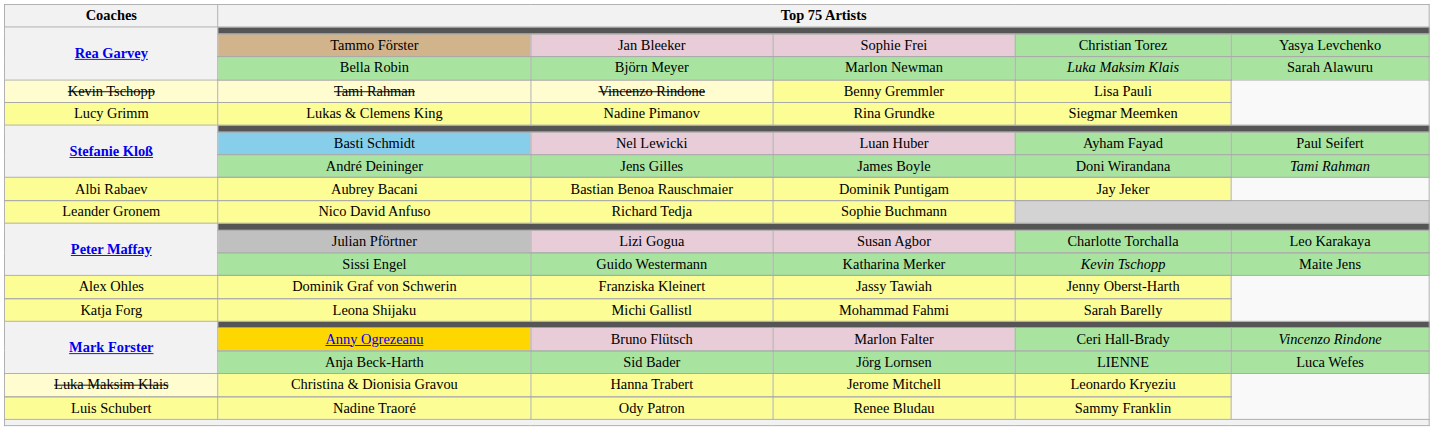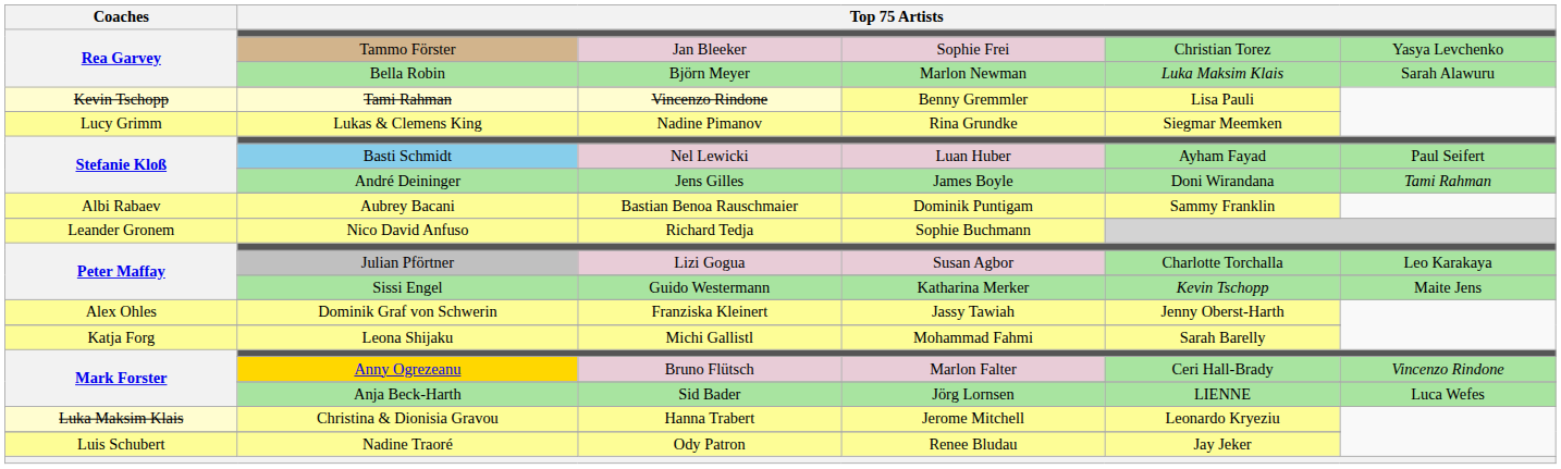Aubrey Bacani | column 5: Jay Jeker -> Sammy Franklin
Nadine Traoré | column 5: Sammy Franklin -> Jay Jeker
